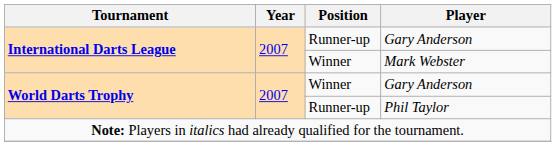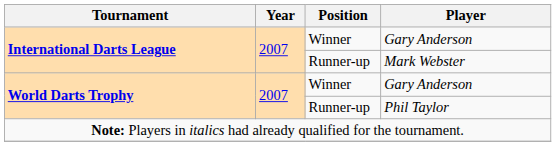International Darts League / Gary Anderson | Position: Runner-up -> Winner
Mark Webster | Position: Winner -> Runner-up
